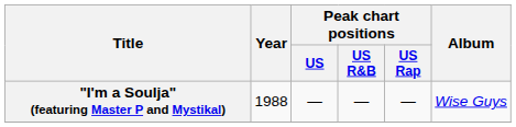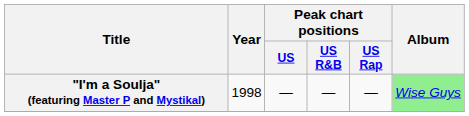"I'm a Soulja" (featuring Master P and Mystikal) | Year: 1988 -> 1998
"I'm a Soulja" (featuring Master P and Mystikal) | Album: no background -> lightgreen background
